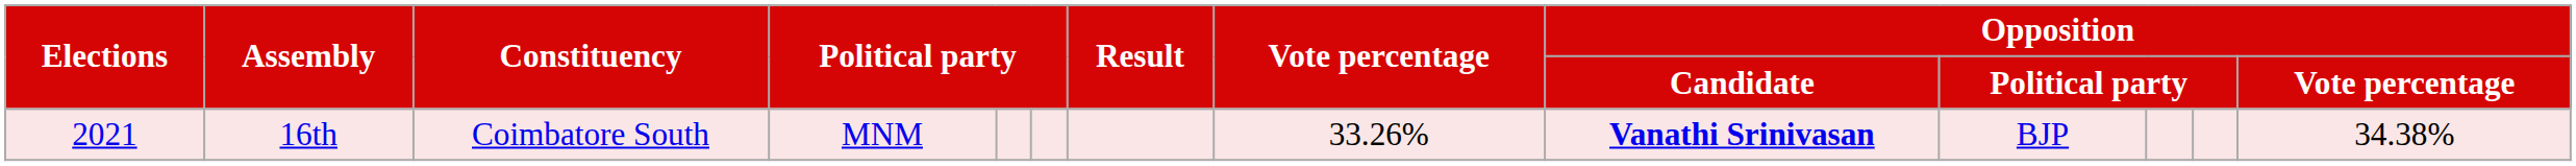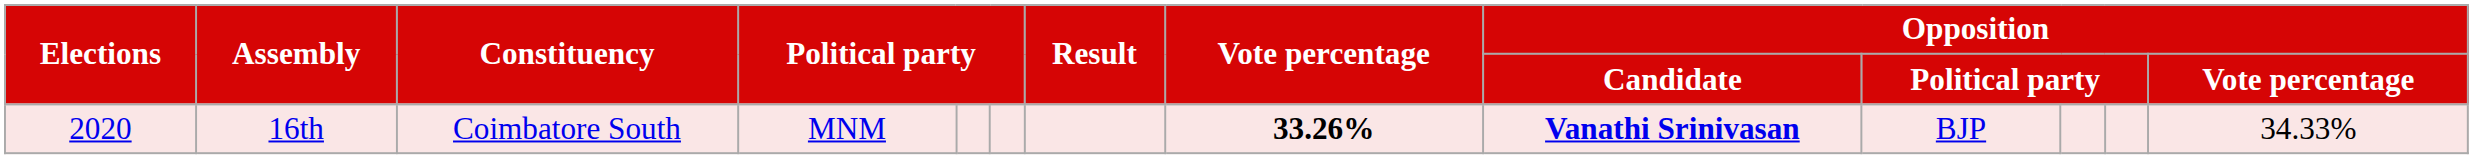16th | Elections: 2021 -> 2020
16th | Vote percentage: normal -> bold
16th | Opposition / Vote percentage: 34.38% -> 34.33%
